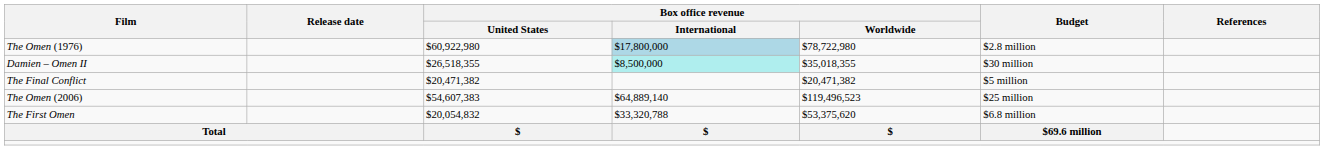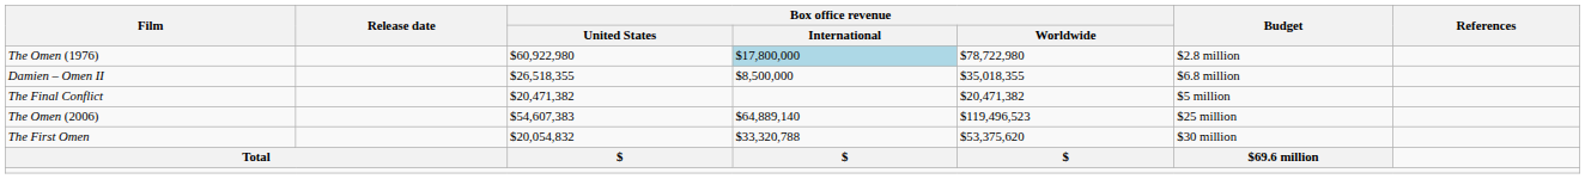Damien – Omen II | Box office revenue / International: paleturquoise background -> no background
Damien – Omen II | Budget: $30 million -> $6.8 million
The First Omen | Budget: $6.8 million -> $30 million
